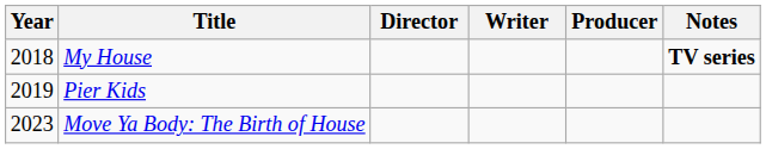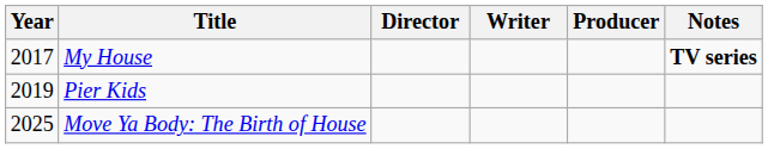My House | Year: 2018 -> 2017
Move Ya Body: The Birth of House | Year: 2023 -> 2025
